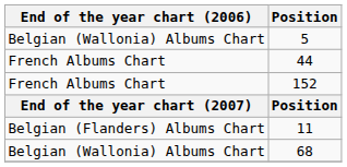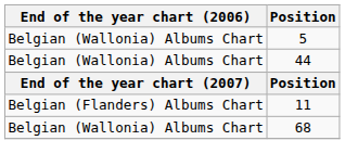44 | End of the year chart (2006): French Albums Chart -> Belgian (Wallonia) Albums Chart
- row: French Albums Chart | 152
